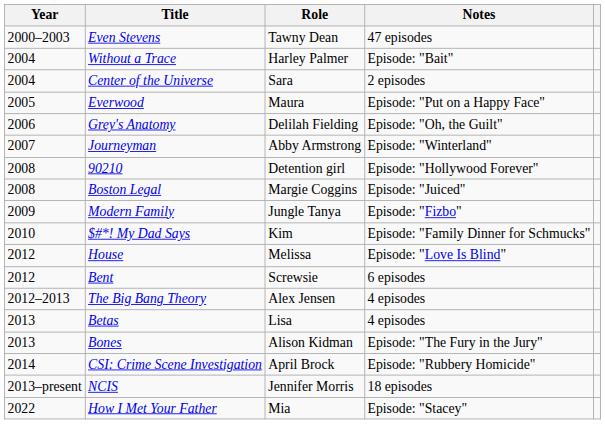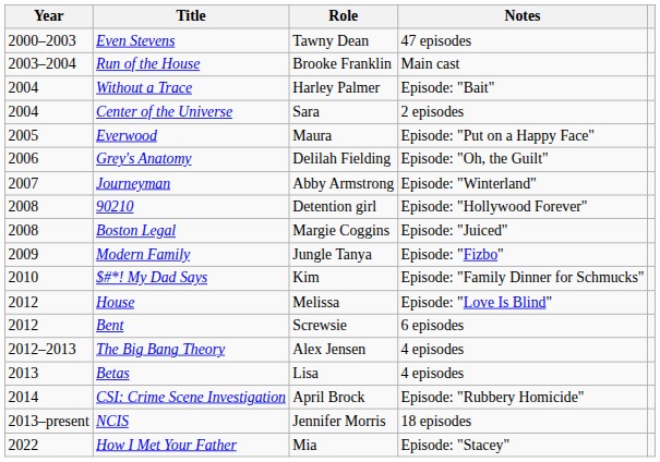+ row: 2003–2004 | Run of the House | Brooke Franklin | Main cast
- row: 2013 | Bones | Alison Kidman | Episode: "The Fury in the Jury"
